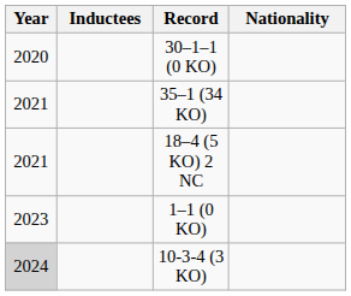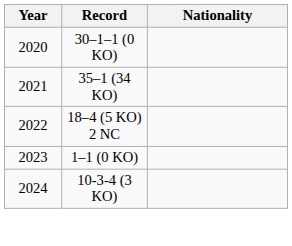- column: Inductees
18–4 (5 KO) 2 NC | Year: 2021 -> 2022
10-3-4 (3 KO) | Year: lightgrey background -> no background
